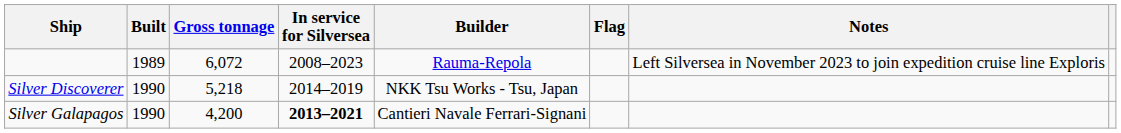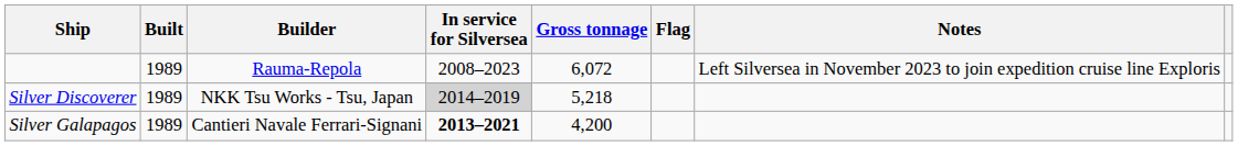columns swapped: Builder <-> Gross tonnage
Silver Discoverer | Built: 1990 -> 1989
Silver Discoverer | In service for Silversea: no background -> lightgrey background
Silver Galapagos | Built: 1990 -> 1989
